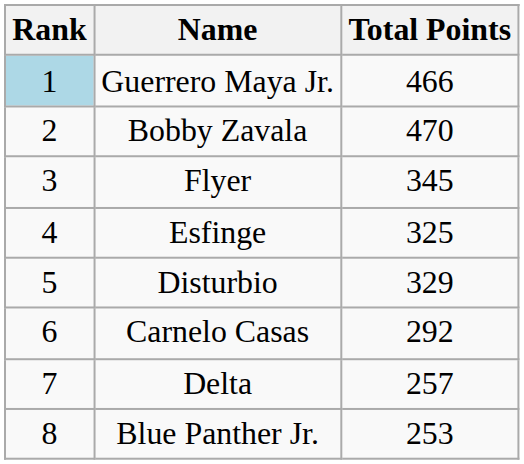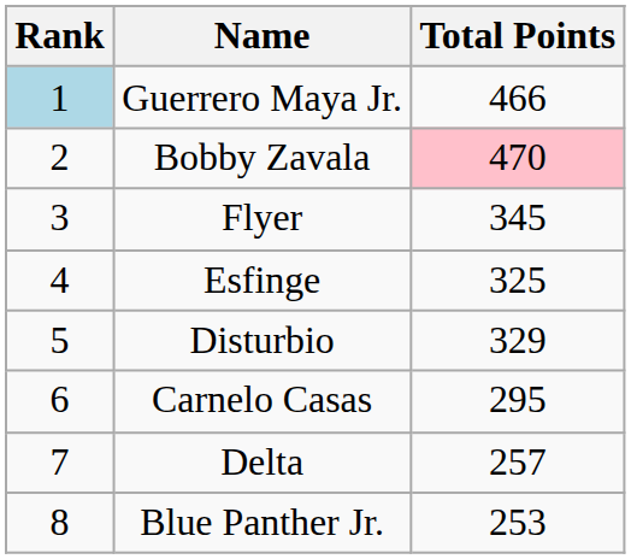Bobby Zavala | Total Points: no background -> pink background
Carnelo Casas | Total Points: 292 -> 295
